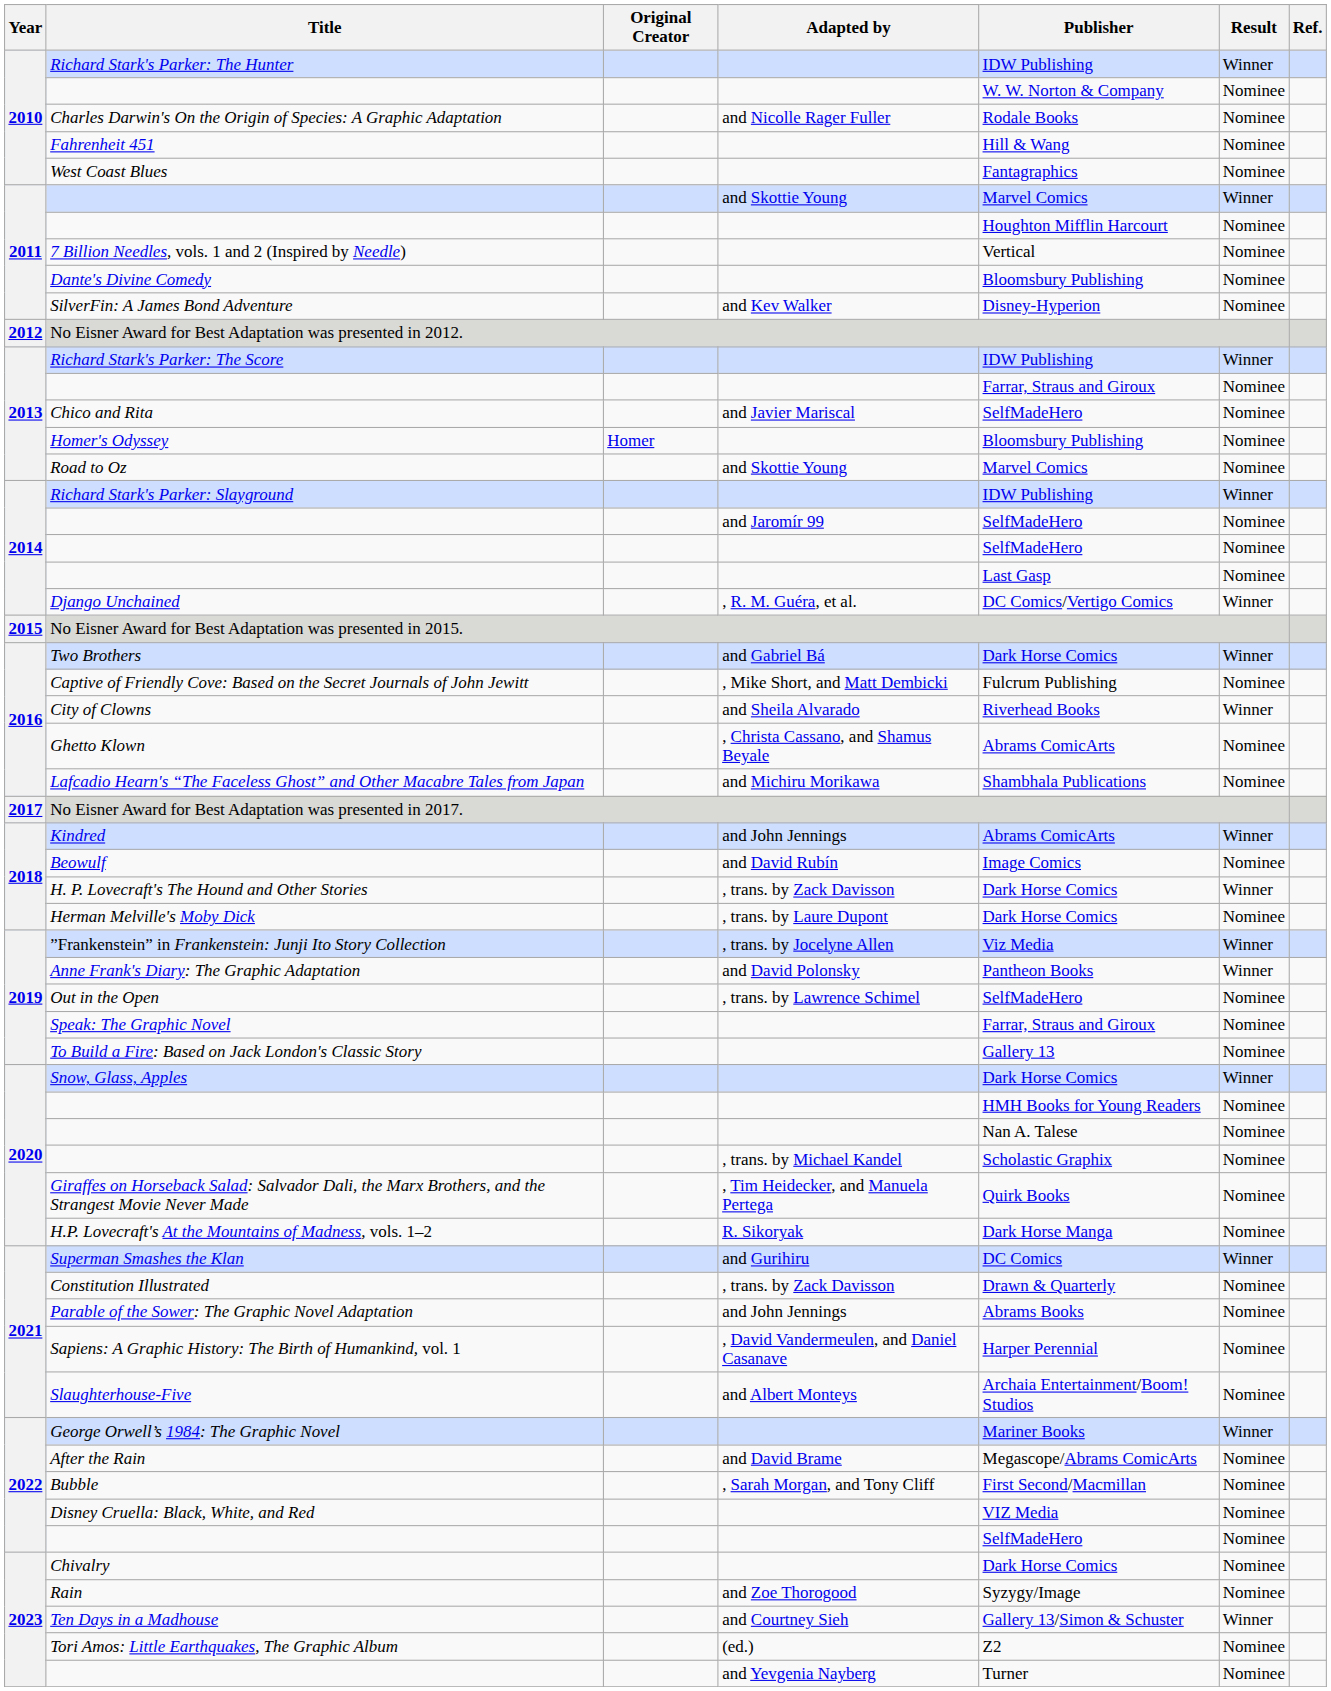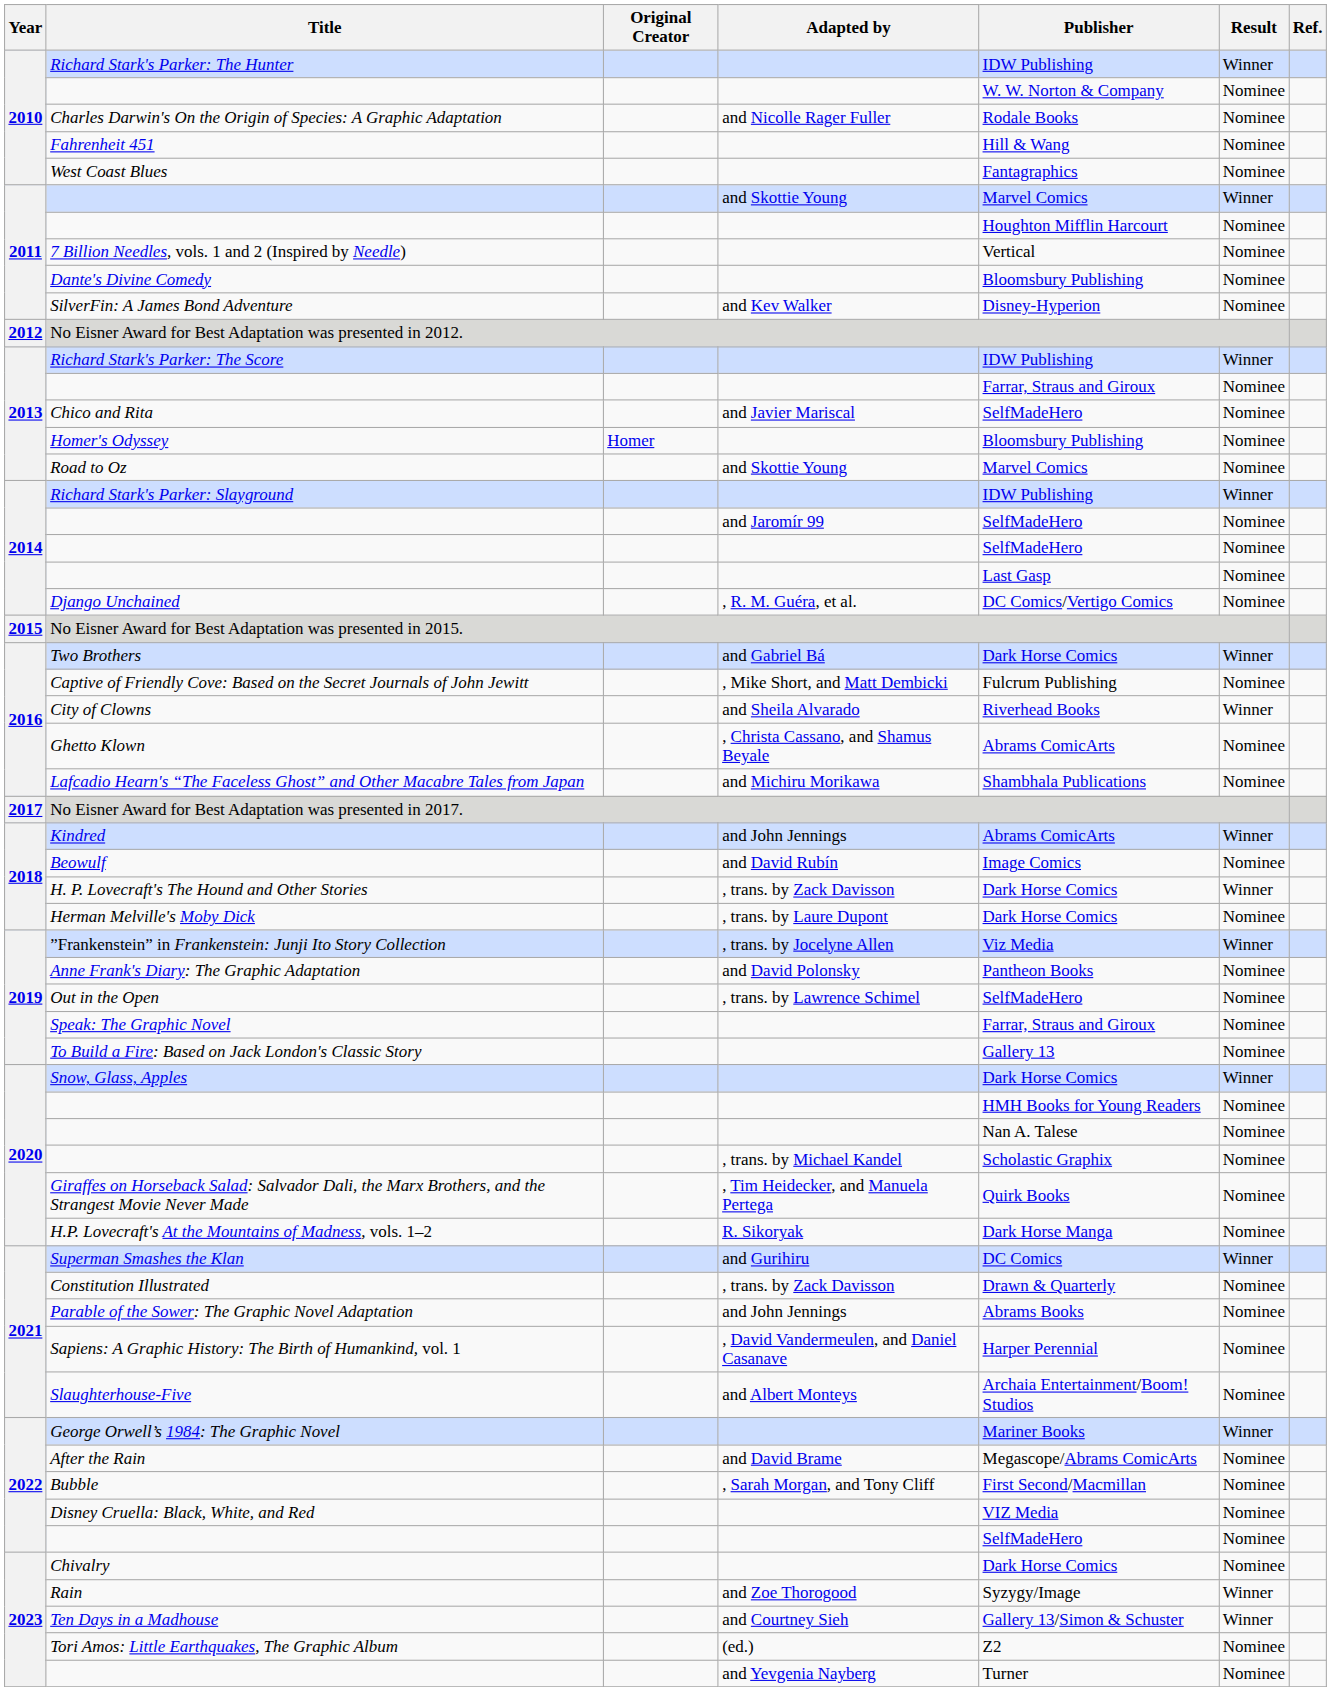Django Unchained | Result: Winner -> Nominee
Anne Frank's Diary: The Graphic Adaptation | Result: Winner -> Nominee
Rain | Result: Nominee -> Winner
